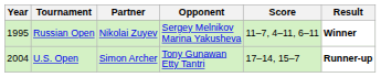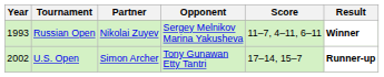Russian Open | Year: 1995 -> 1993
U.S. Open | Year: 2004 -> 2002
